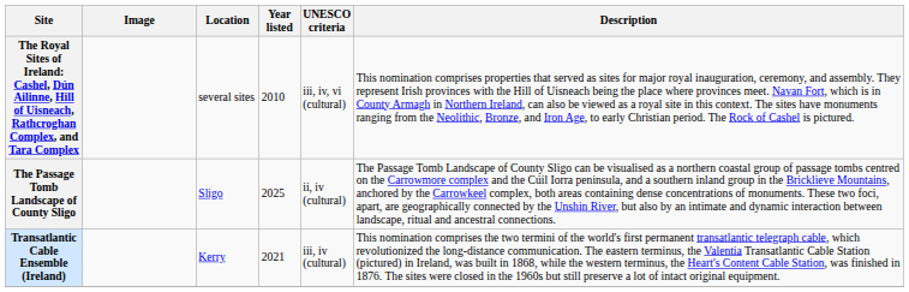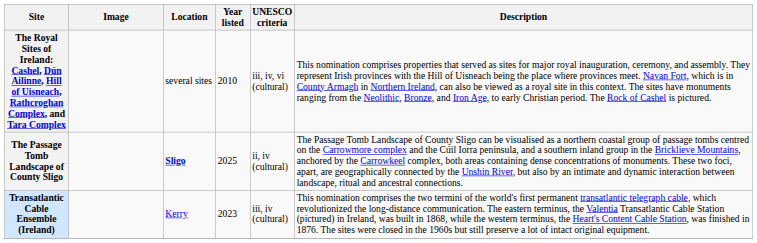The Passage Tomb Landscape of County Sligo | Location: normal -> bold
Transatlantic Cable Ensemble (Ireland) | Year listed: 2021 -> 2023
